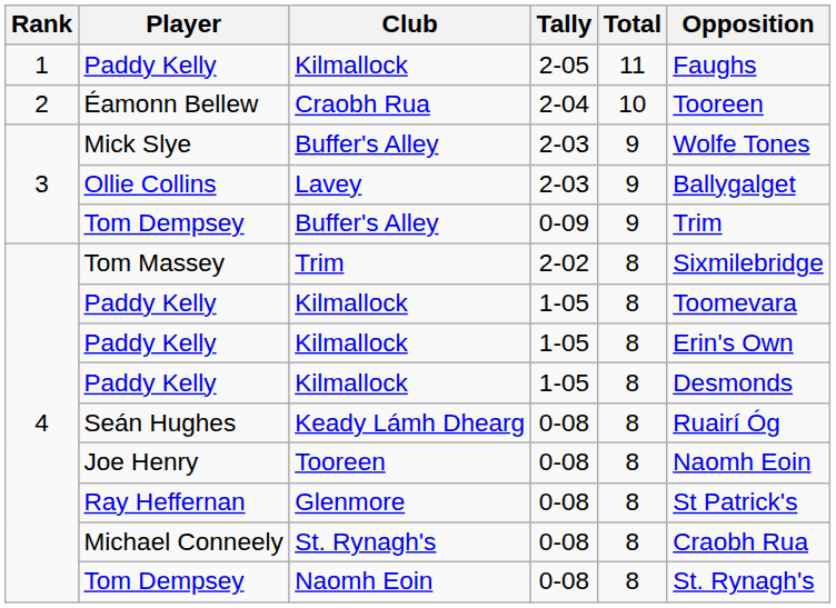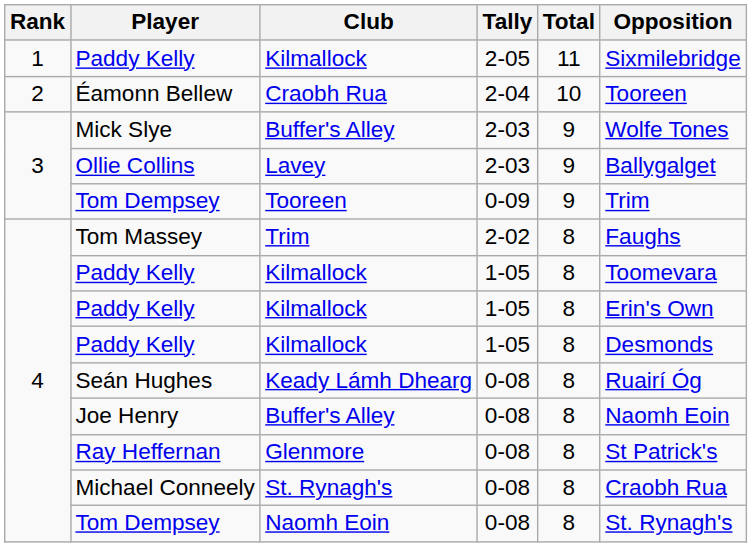Paddy Kelly / 2-05 | Opposition: Faughs -> Sixmilebridge
Tom Dempsey / 0-09 | Club: Buffer's Alley -> Tooreen
Tom Massey | Opposition: Sixmilebridge -> Faughs
Joe Henry | Club: Tooreen -> Buffer's Alley
